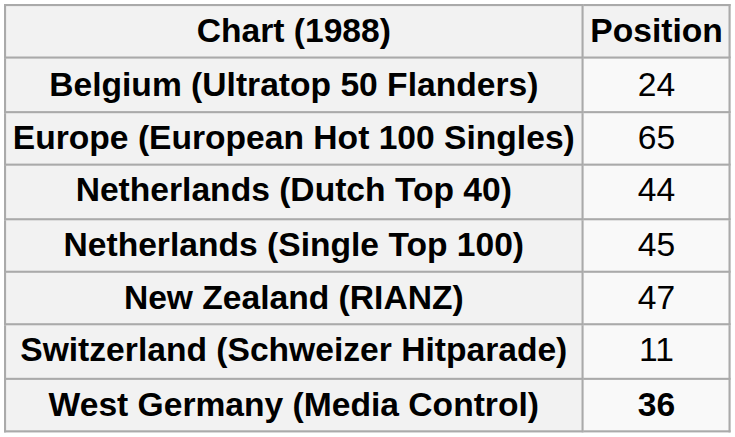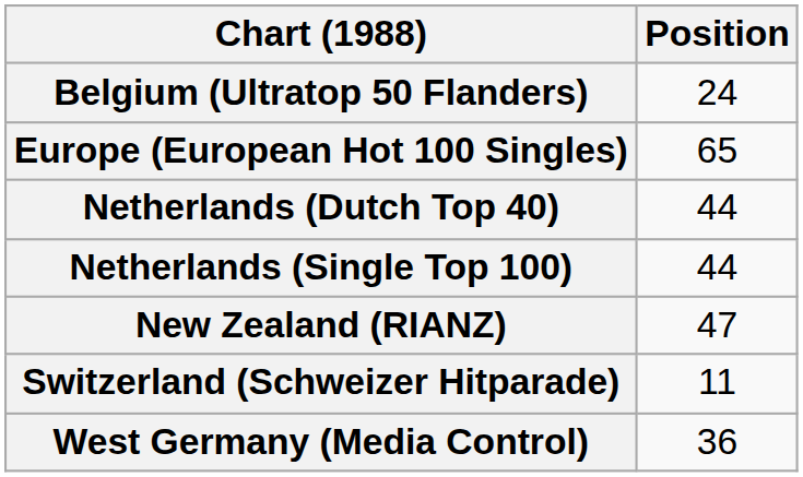Netherlands (Single Top 100) | Position: 45 -> 44
West Germany (Media Control) | Position: bold -> normal
